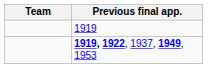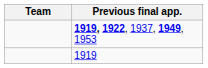rows swapped: 1919 <-> 1919, 1922, 1937, 1949, 1953
